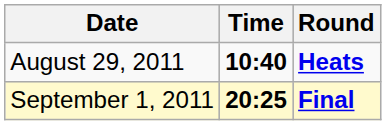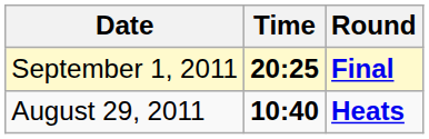rows swapped: August 29, 2011 <-> September 1, 2011
